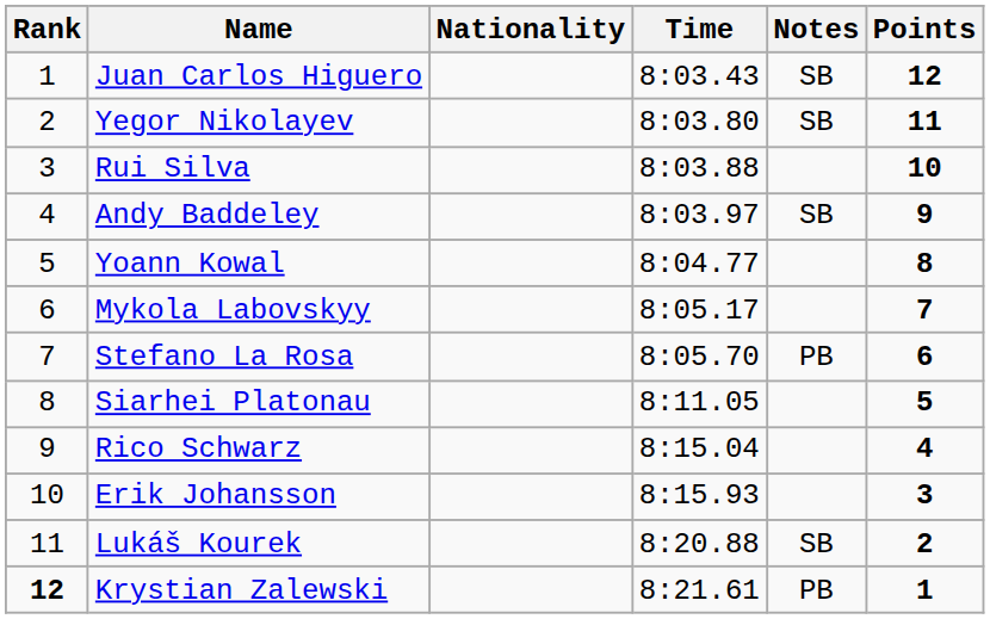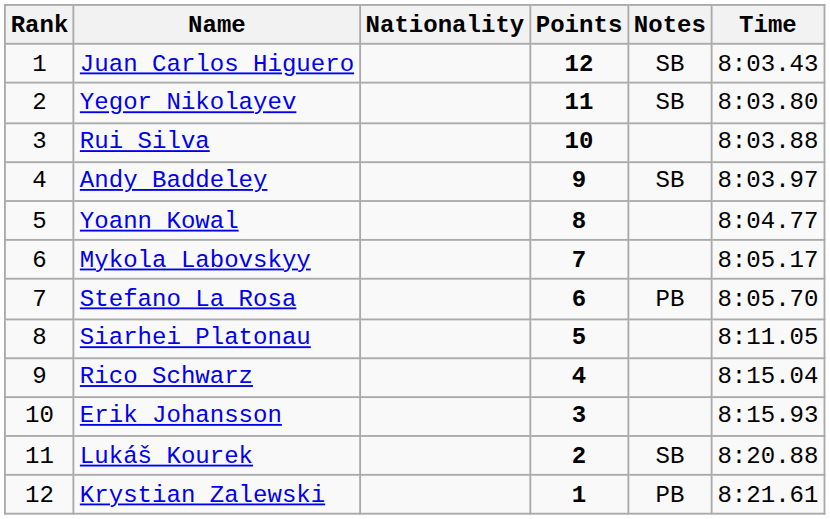columns swapped: Time <-> Points
Krystian Zalewski | Rank: bold -> normal
